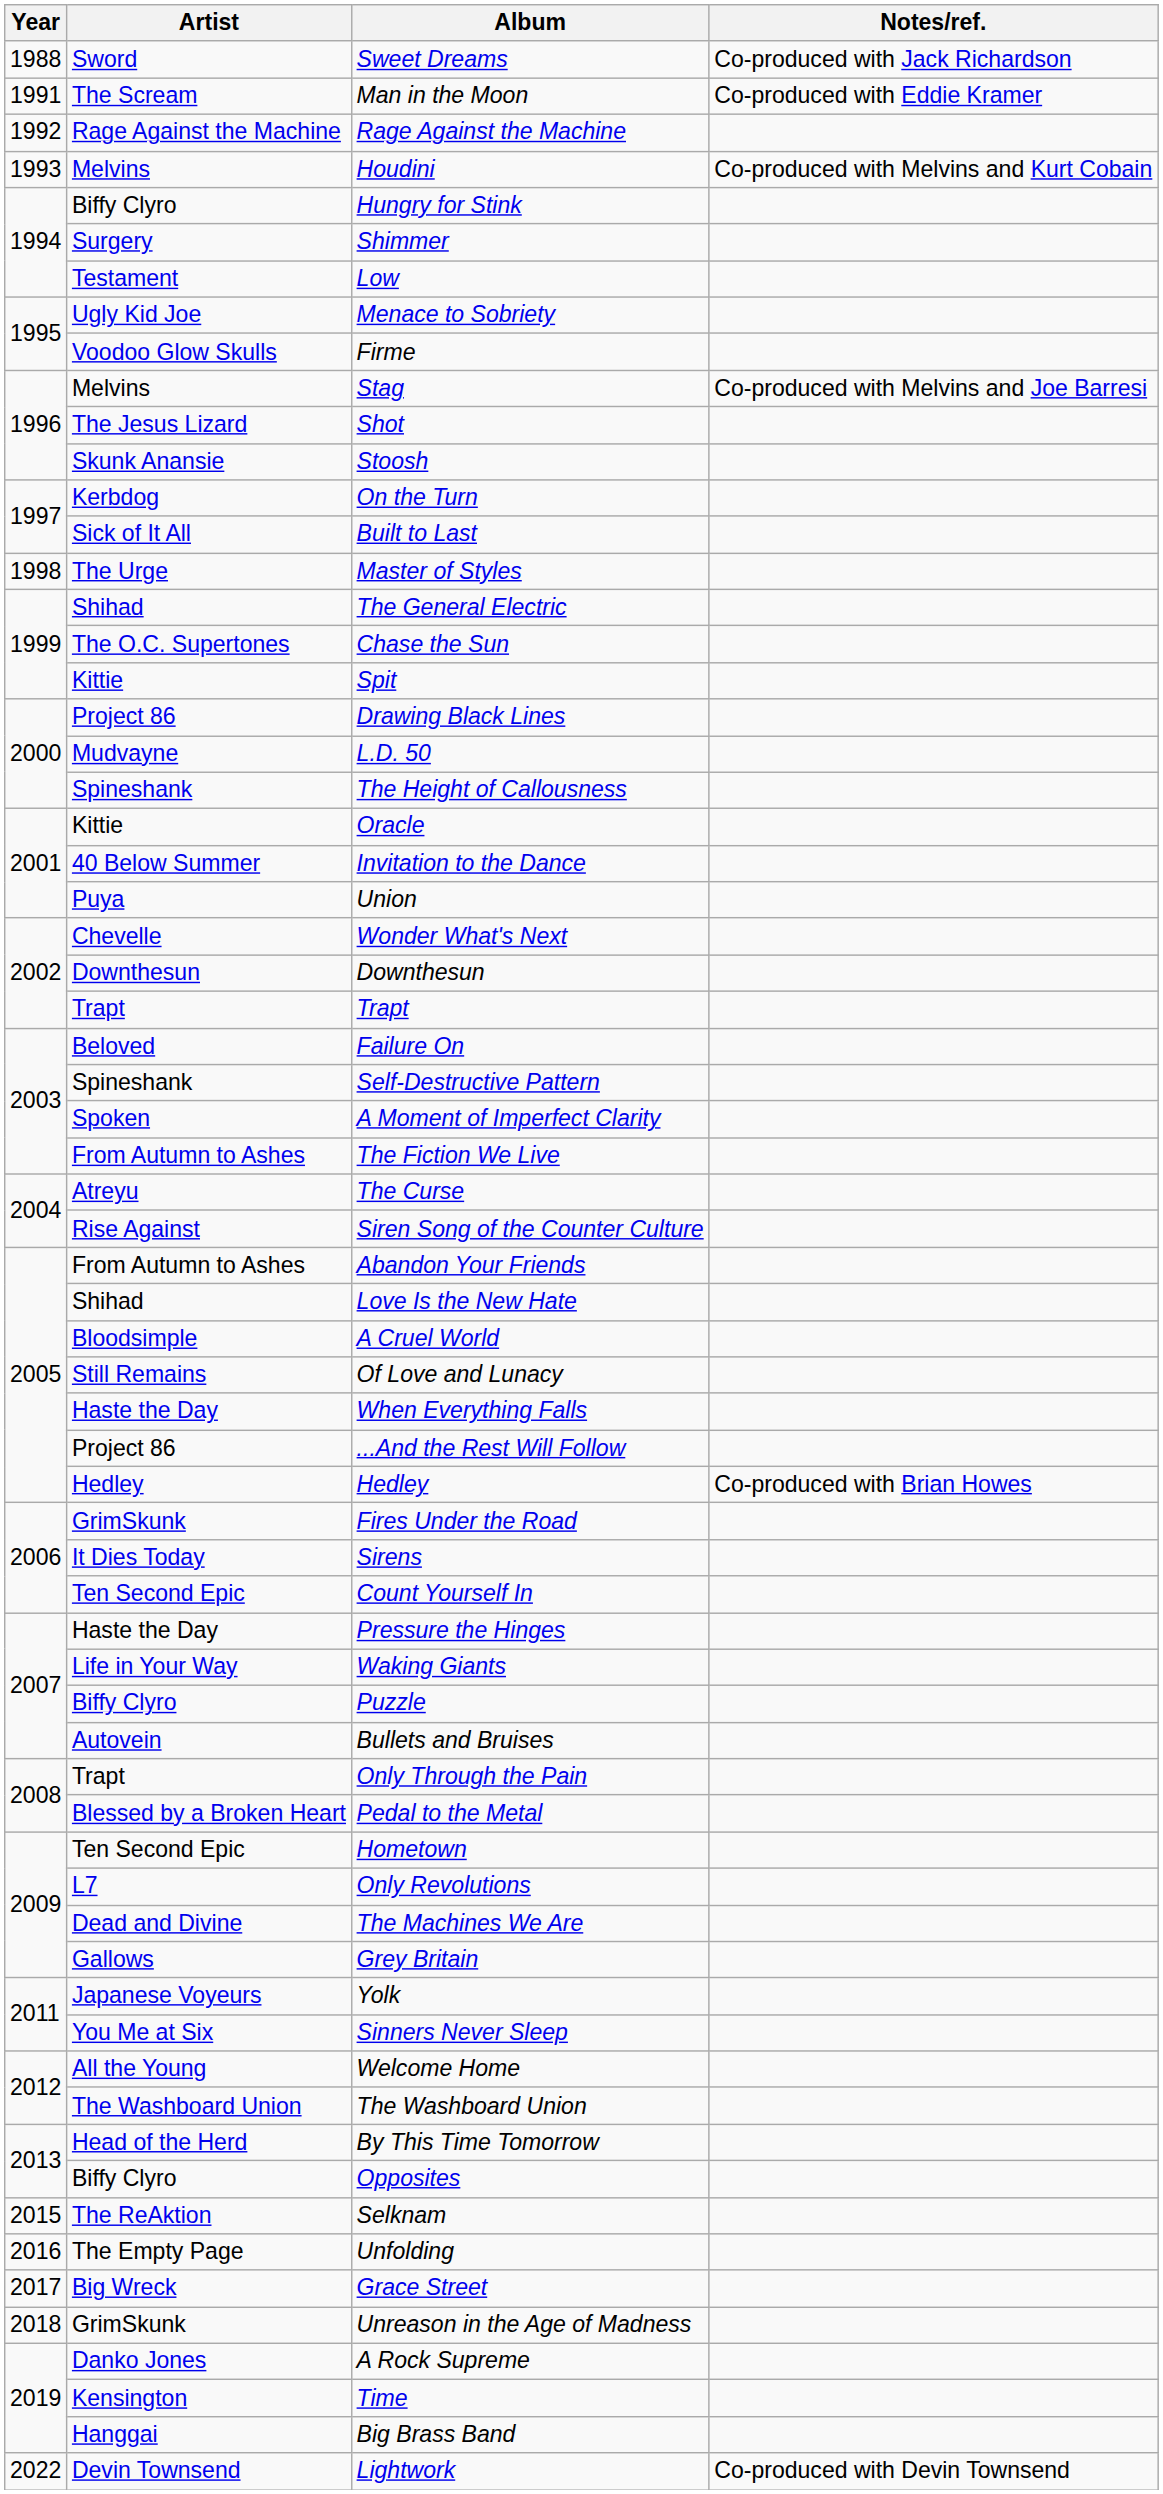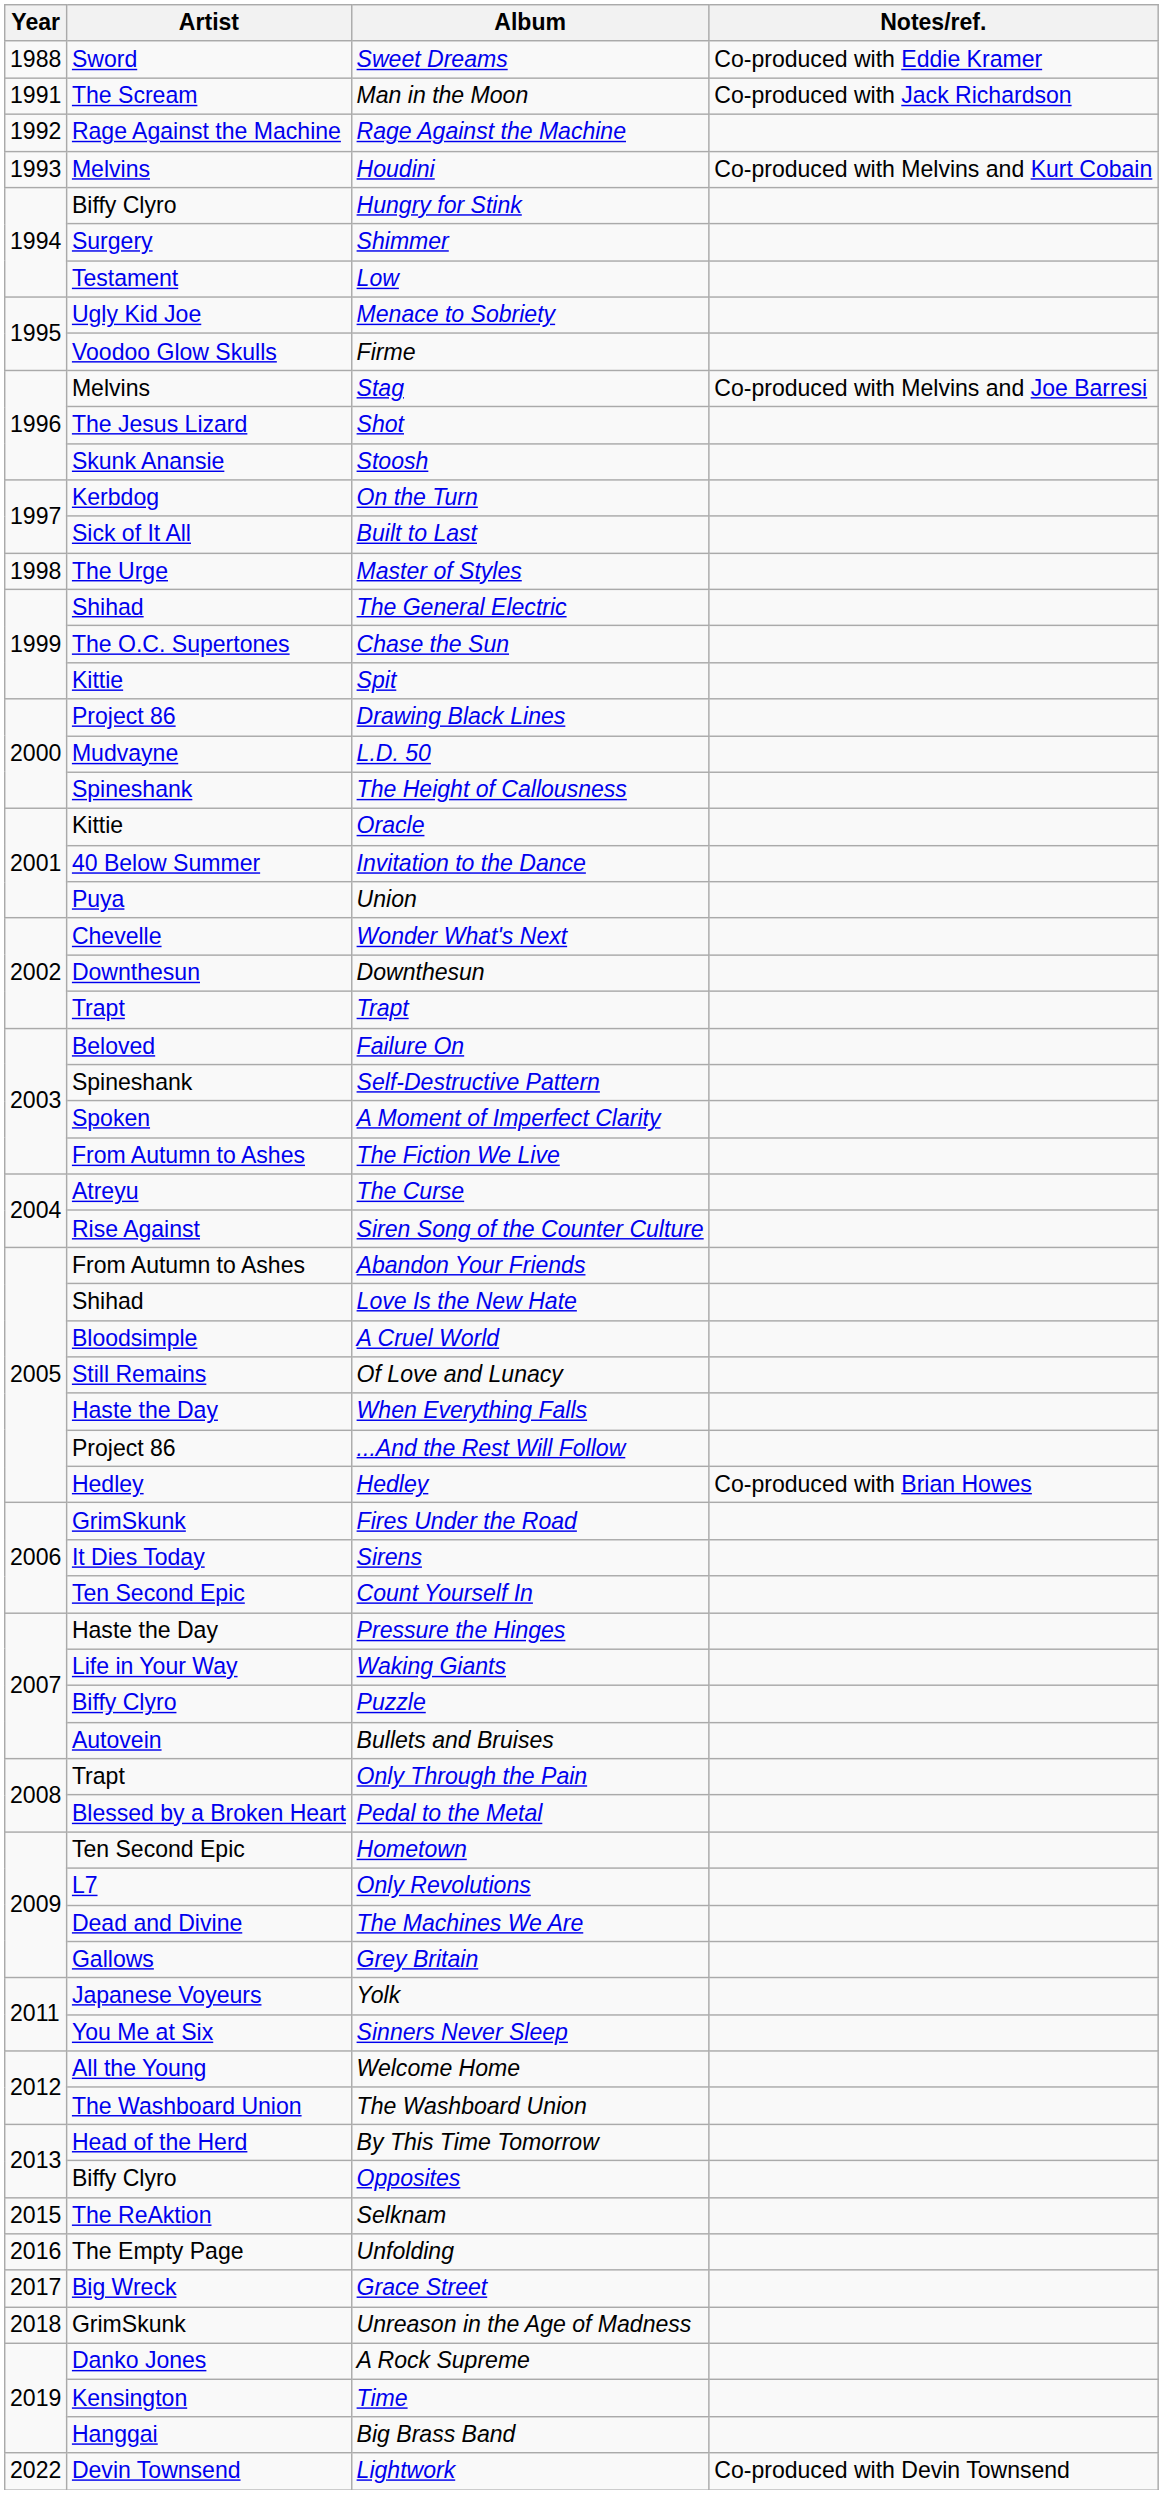Sweet Dreams | Notes/ref.: Co-produced with Jack Richardson -> Co-produced with Eddie Kramer
Man in the Moon | Notes/ref.: Co-produced with Eddie Kramer -> Co-produced with Jack Richardson
